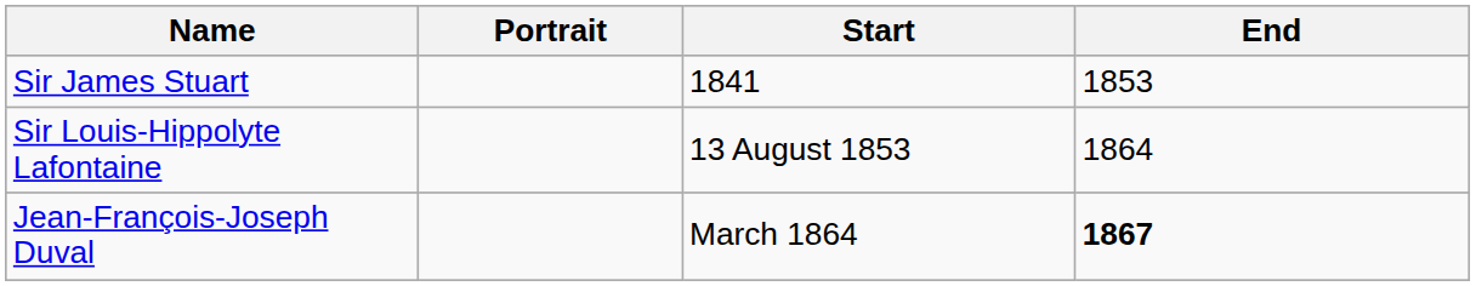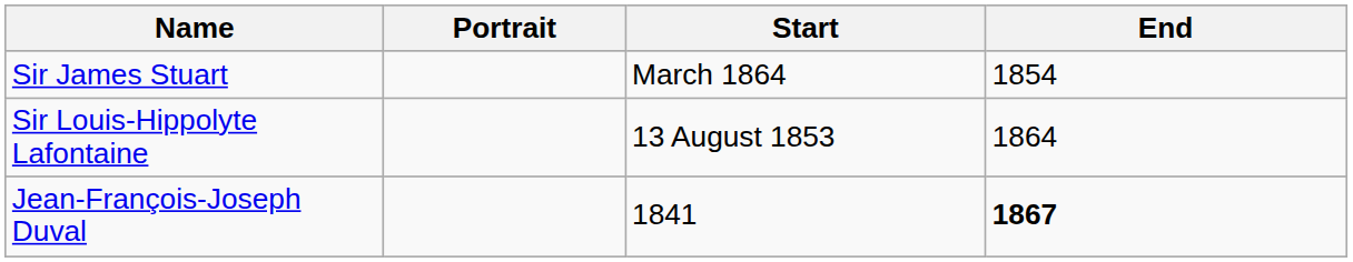Sir James Stuart | Start: 1841 -> March 1864
Sir James Stuart | End: 1853 -> 1854
Jean-François-Joseph Duval | Start: March 1864 -> 1841
